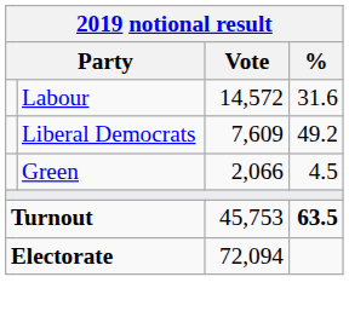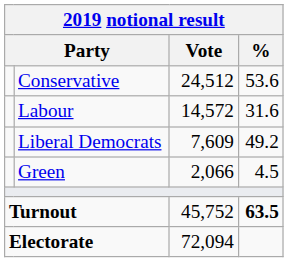+ row: Conservative | 24,512 | 53.6
Turnout | Vote: 45,753 -> 45,752
